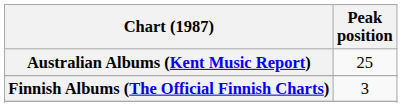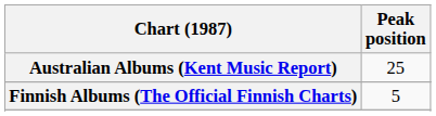Finnish Albums (The Official Finnish Charts) | Peak position: 3 -> 5
